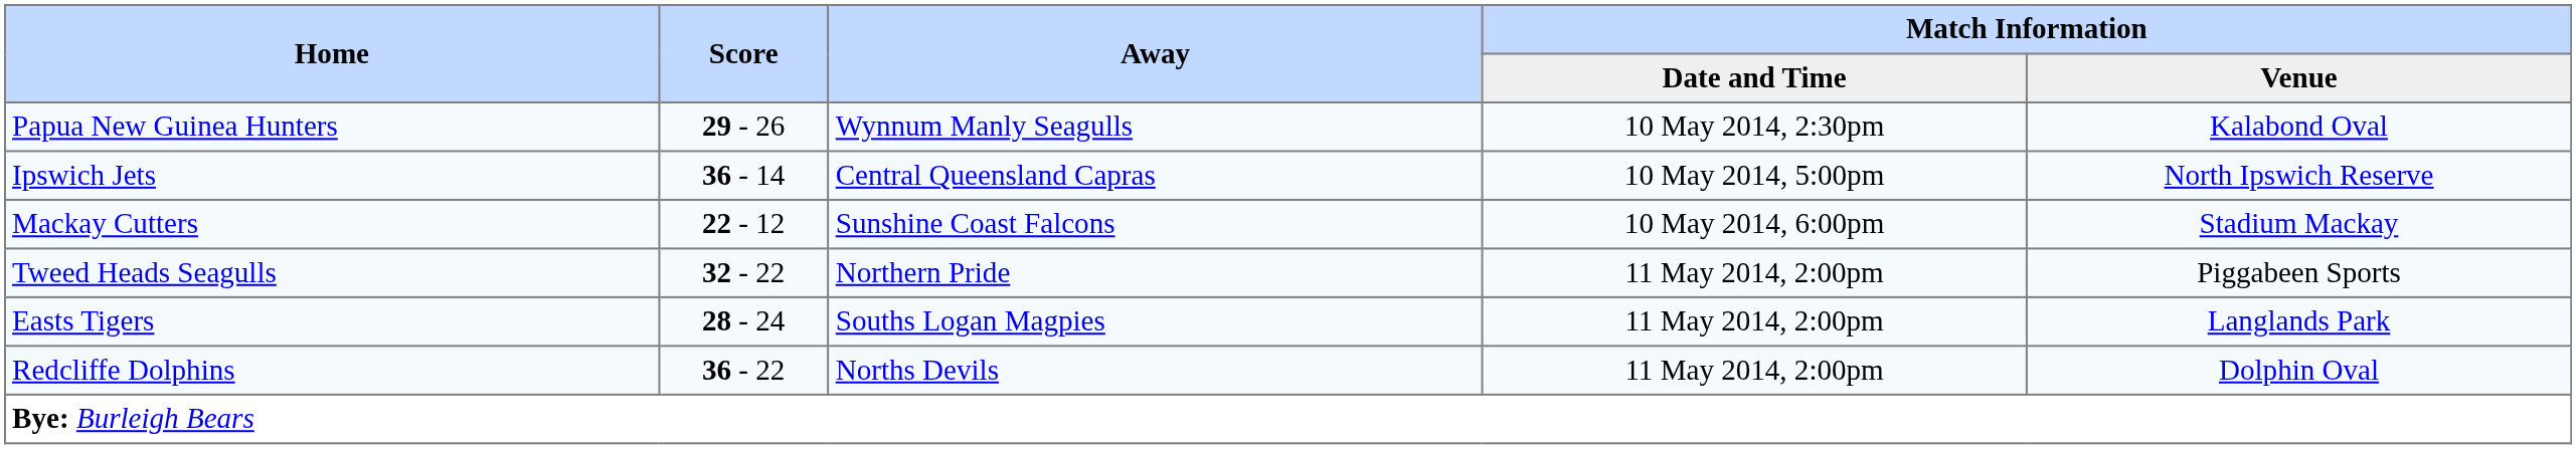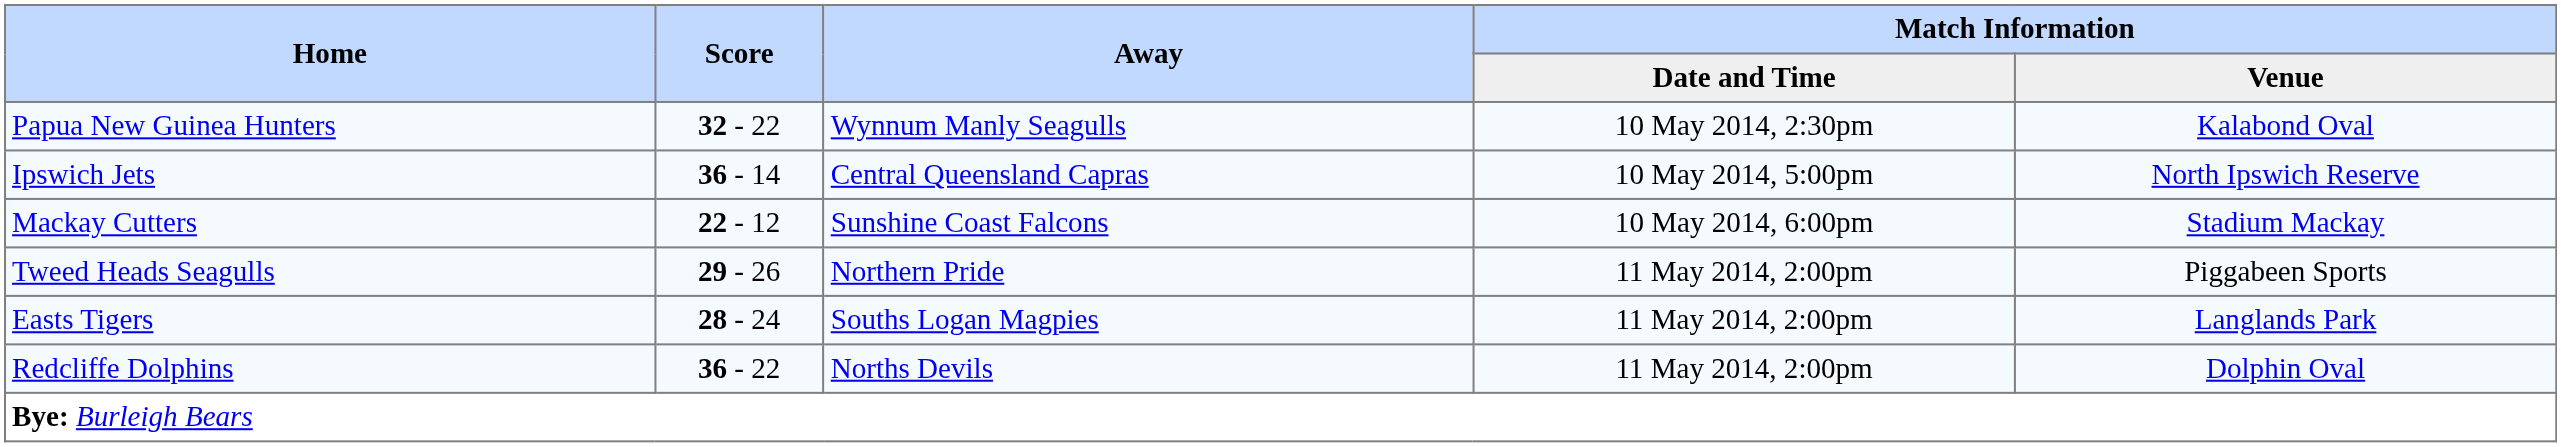Papua New Guinea Hunters | Score: 29 - 26 -> 32 - 22
Tweed Heads Seagulls | Score: 32 - 22 -> 29 - 26
